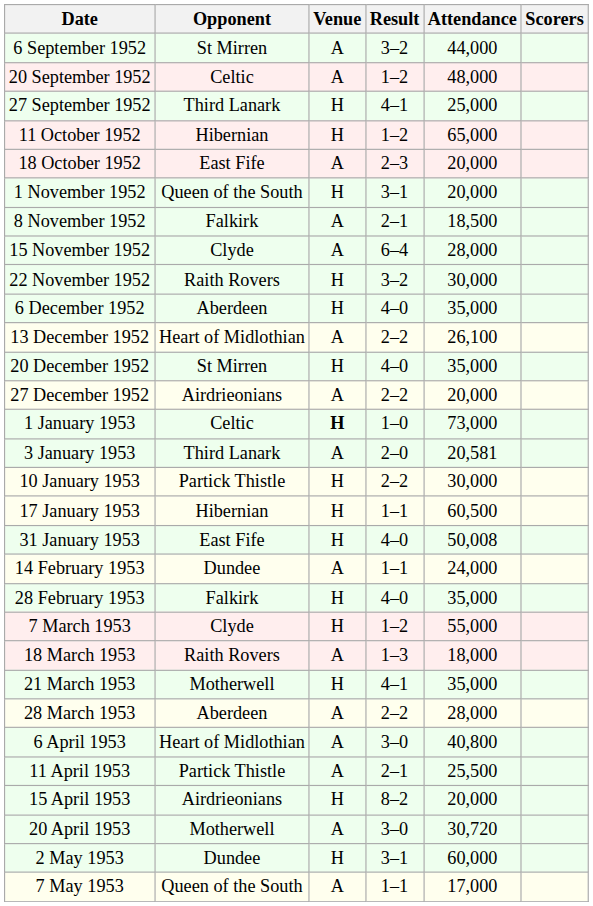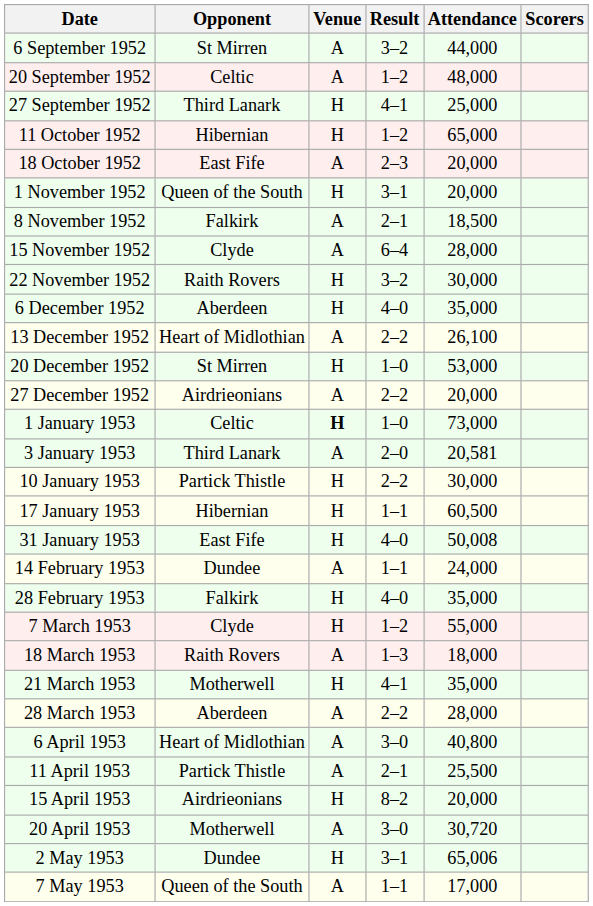20 December 1952 | Result: 4–0 -> 1–0
20 December 1952 | Attendance: 35,000 -> 53,000
2 May 1953 | Attendance: 60,000 -> 65,006
